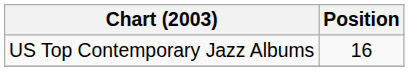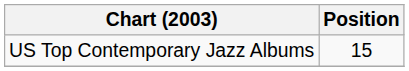US Top Contemporary Jazz Albums | Position: 16 -> 15
